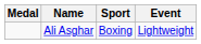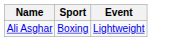- column: Medal
